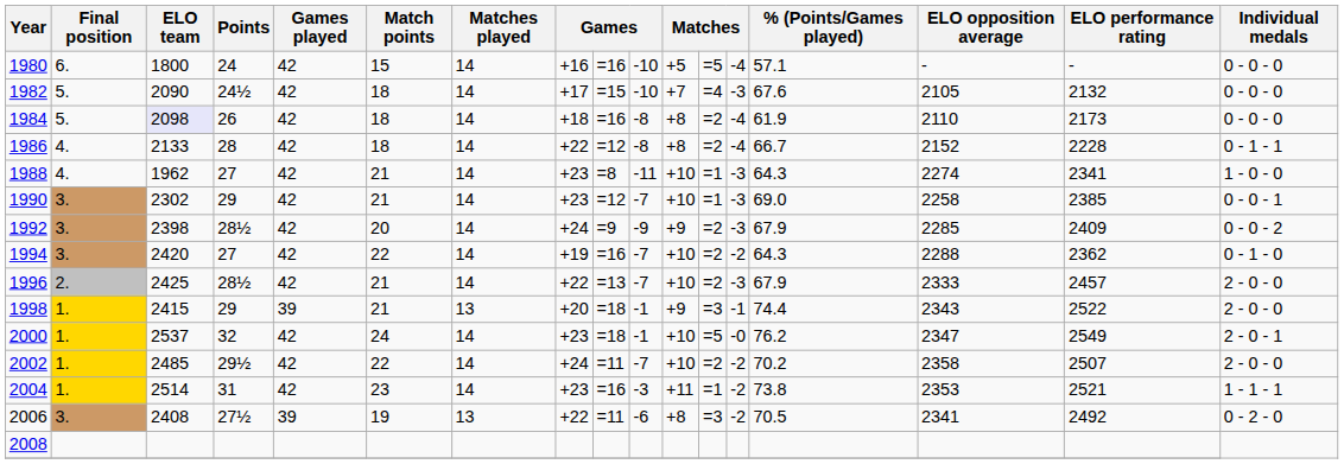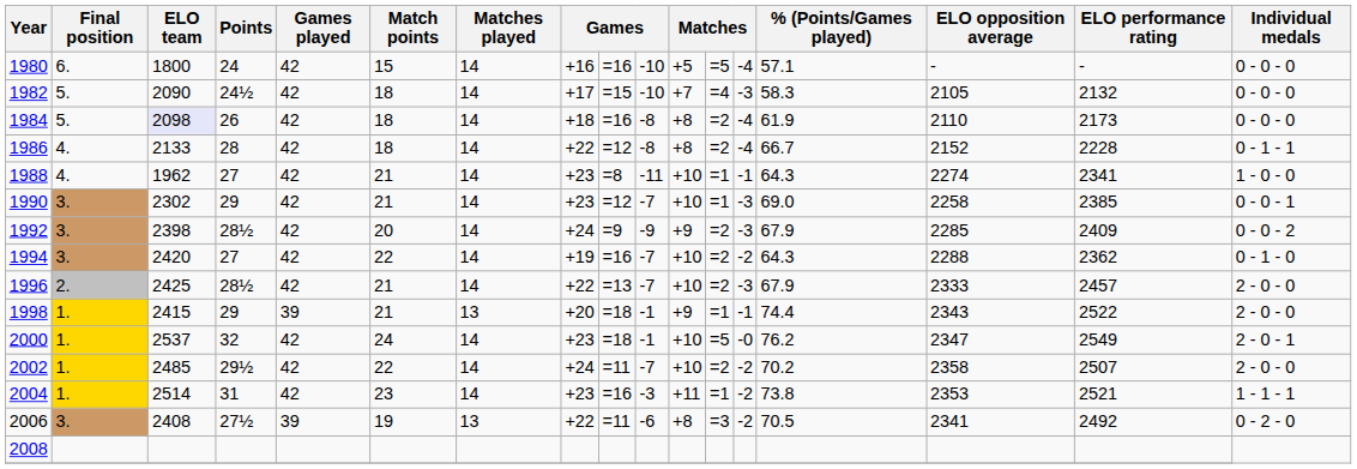1982 | % (Points/Games played): 67.6 -> 58.3
1988 | column 13: -3 -> -1
1998 | column 12: =3 -> =1
